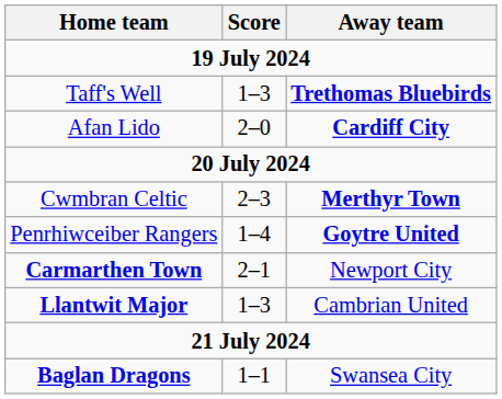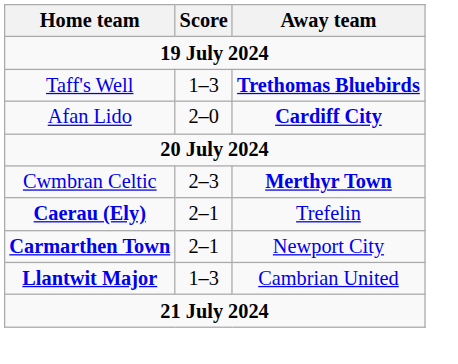+ row: Caerau (Ely) | 2–1 | Trefelin
- row: Penrhiwceiber Rangers | 1–4 | Goytre United
- row: Baglan Dragons | 1–1 | Swansea City
